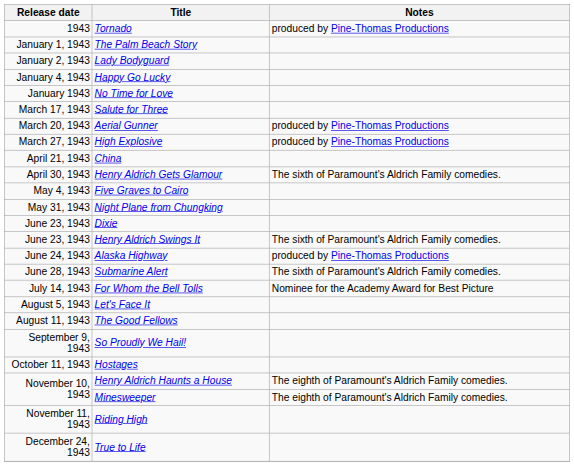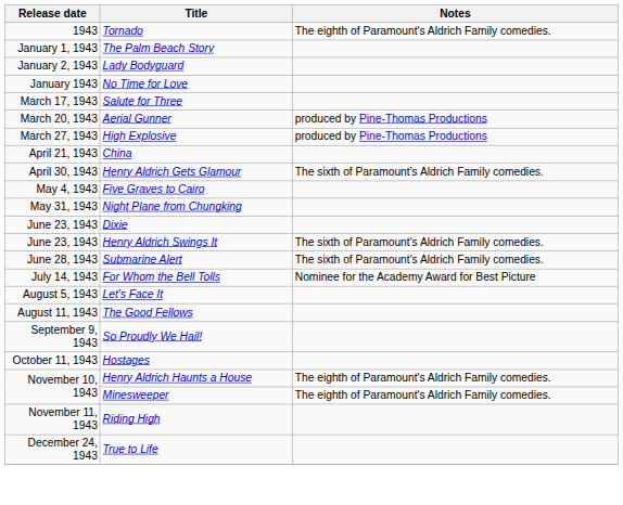Tornado | Notes: produced by Pine-Thomas Productions -> The eighth of Paramount's Aldrich Family comedies.
- row: January 4, 1943 | Happy Go Lucky
- row: June 24, 1943 | Alaska Highway | produced by Pine-Thomas Productions
